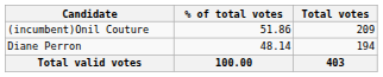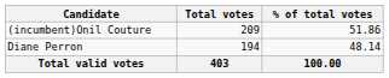columns swapped: Total votes <-> % of total votes
